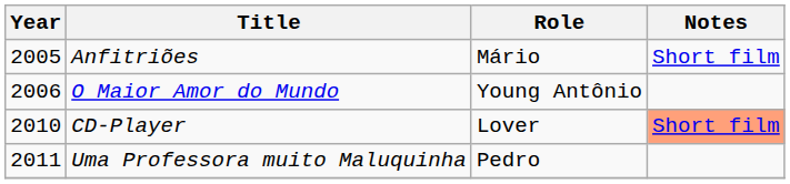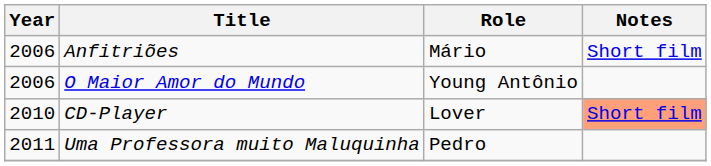Anfitriões | Year: 2005 -> 2006
